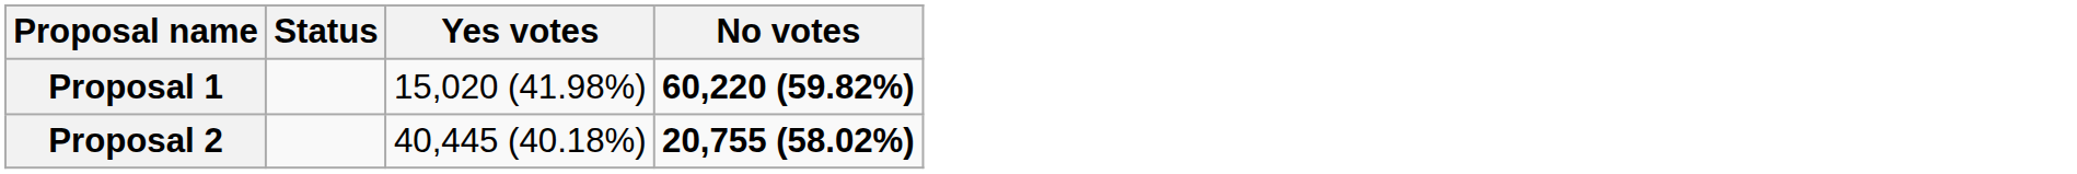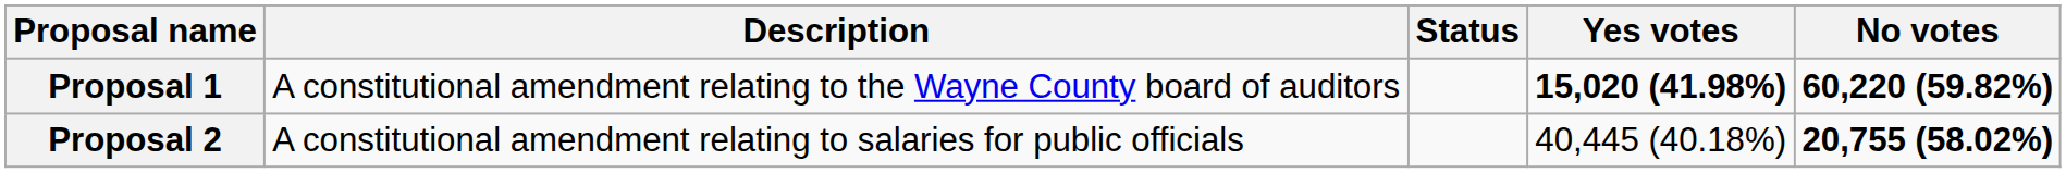+ column: Description | A constitutional amendment relating to the Wayne County board of auditors | A constitutional amendment relating to salaries for public officials
Proposal 1 | Yes votes: normal -> bold
